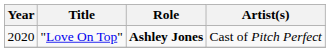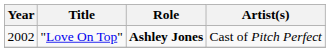"Love On Top" | Year: 2020 -> 2002
